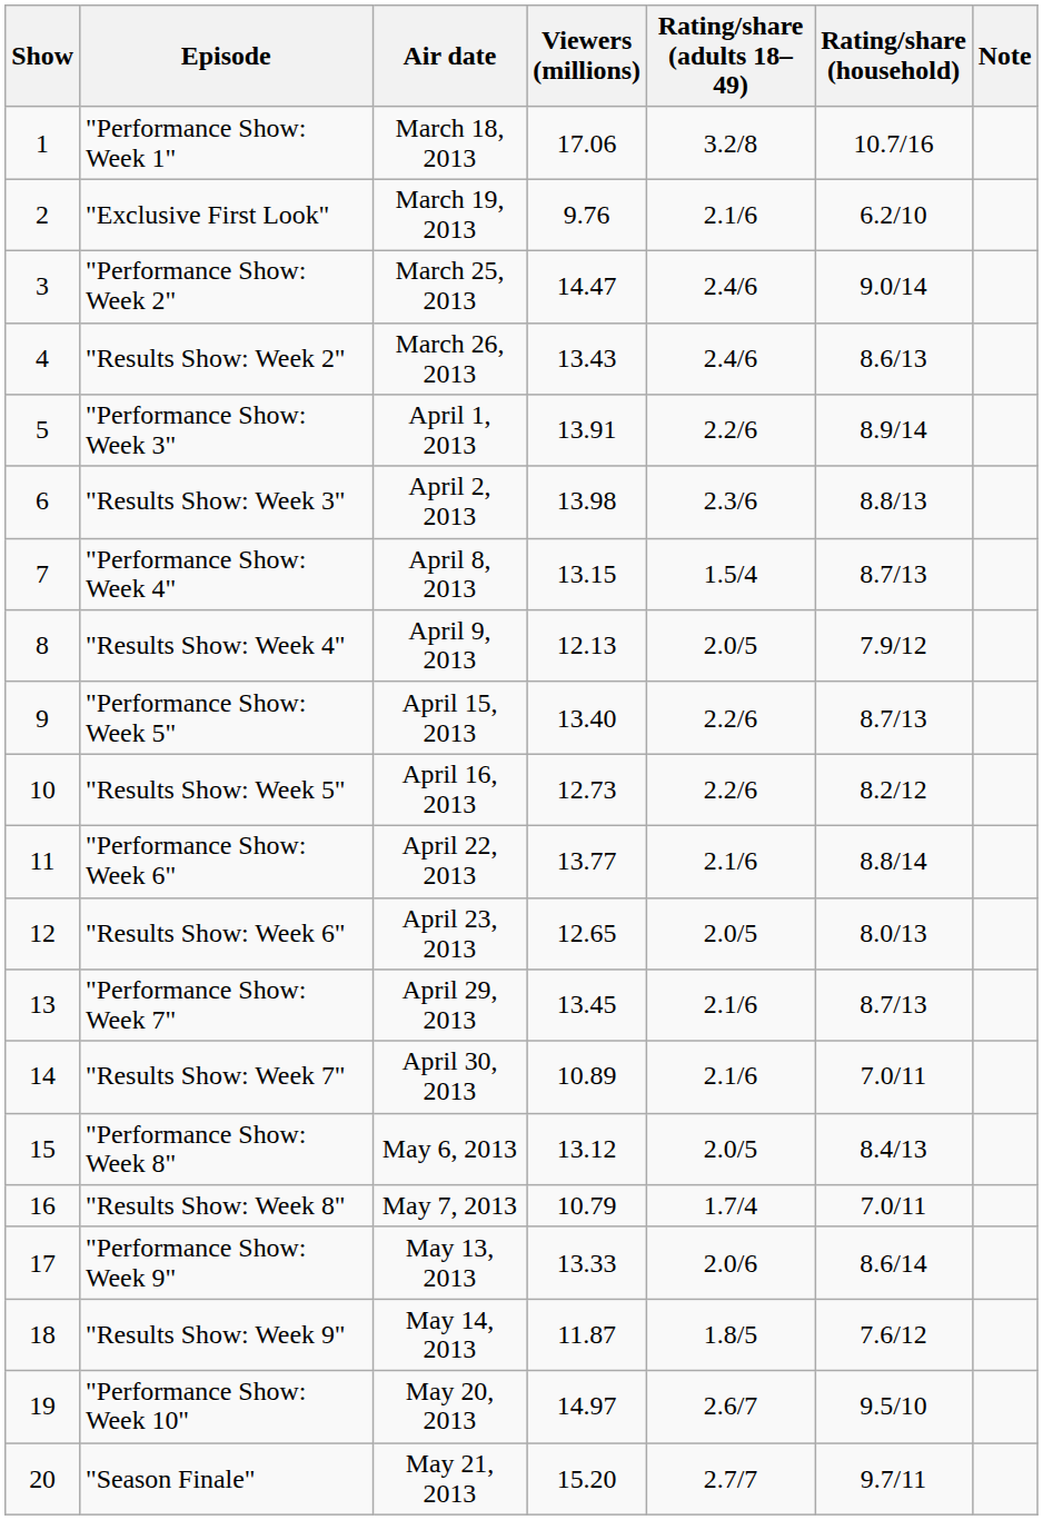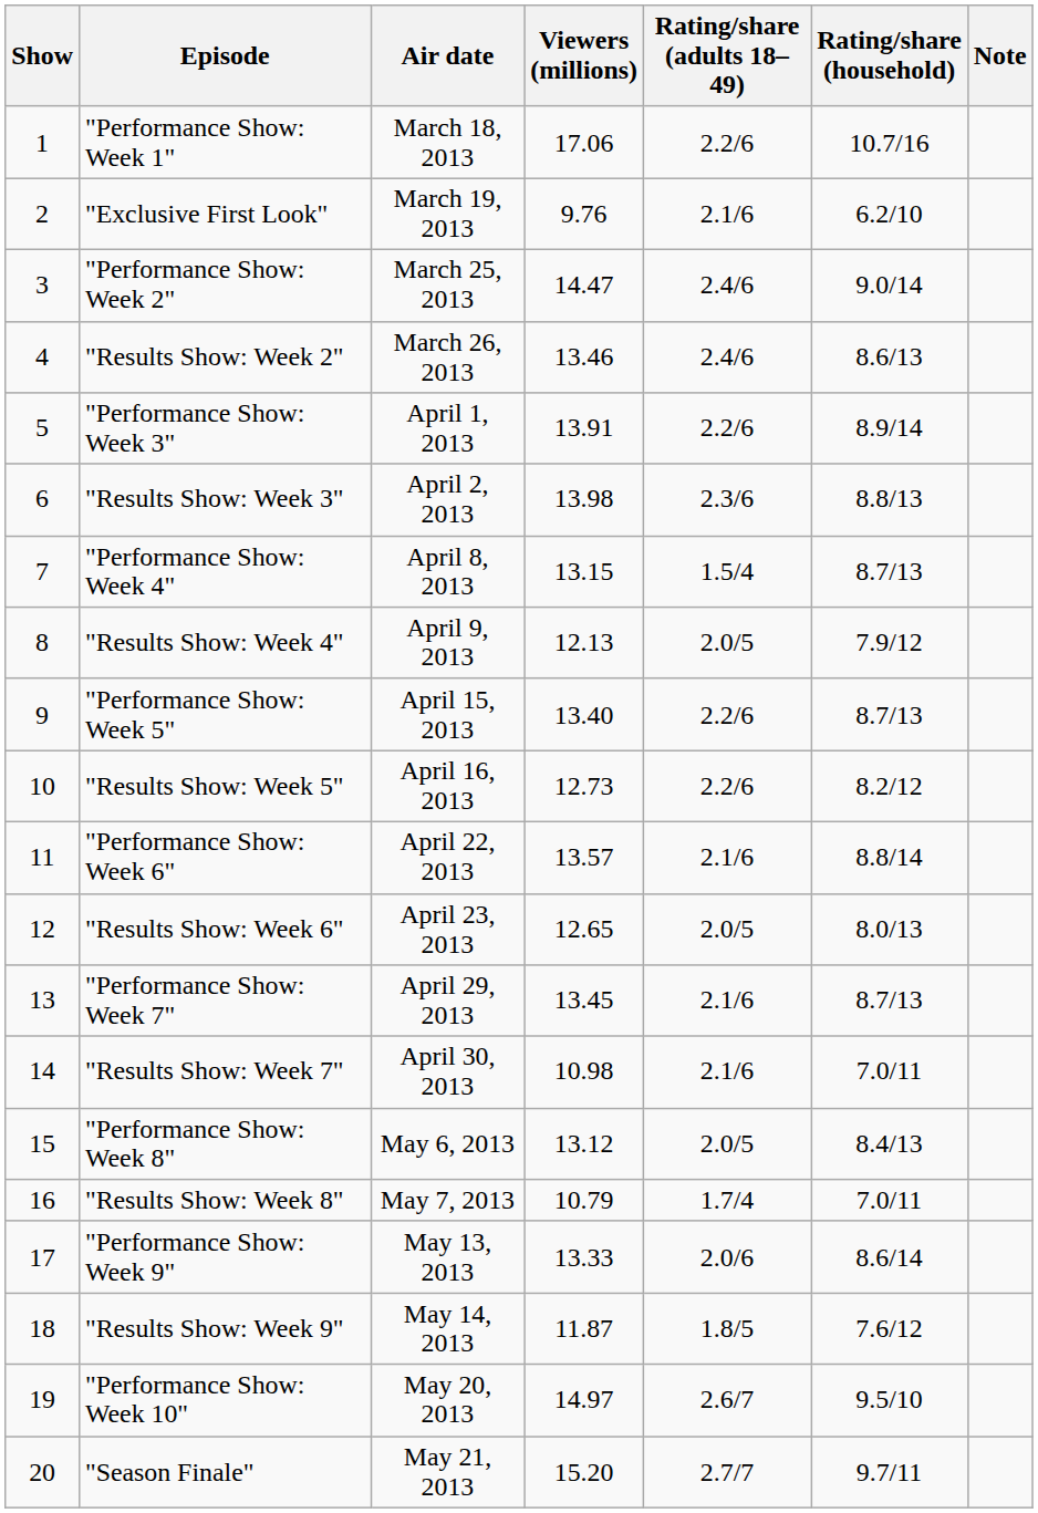"Performance Show: Week 1" | Rating/share (adults 18–49): 3.2/8 -> 2.2/6
"Results Show: Week 2" | Viewers (millions): 13.43 -> 13.46
"Performance Show: Week 6" | Viewers (millions): 13.77 -> 13.57
"Results Show: Week 7" | Viewers (millions): 10.89 -> 10.98
